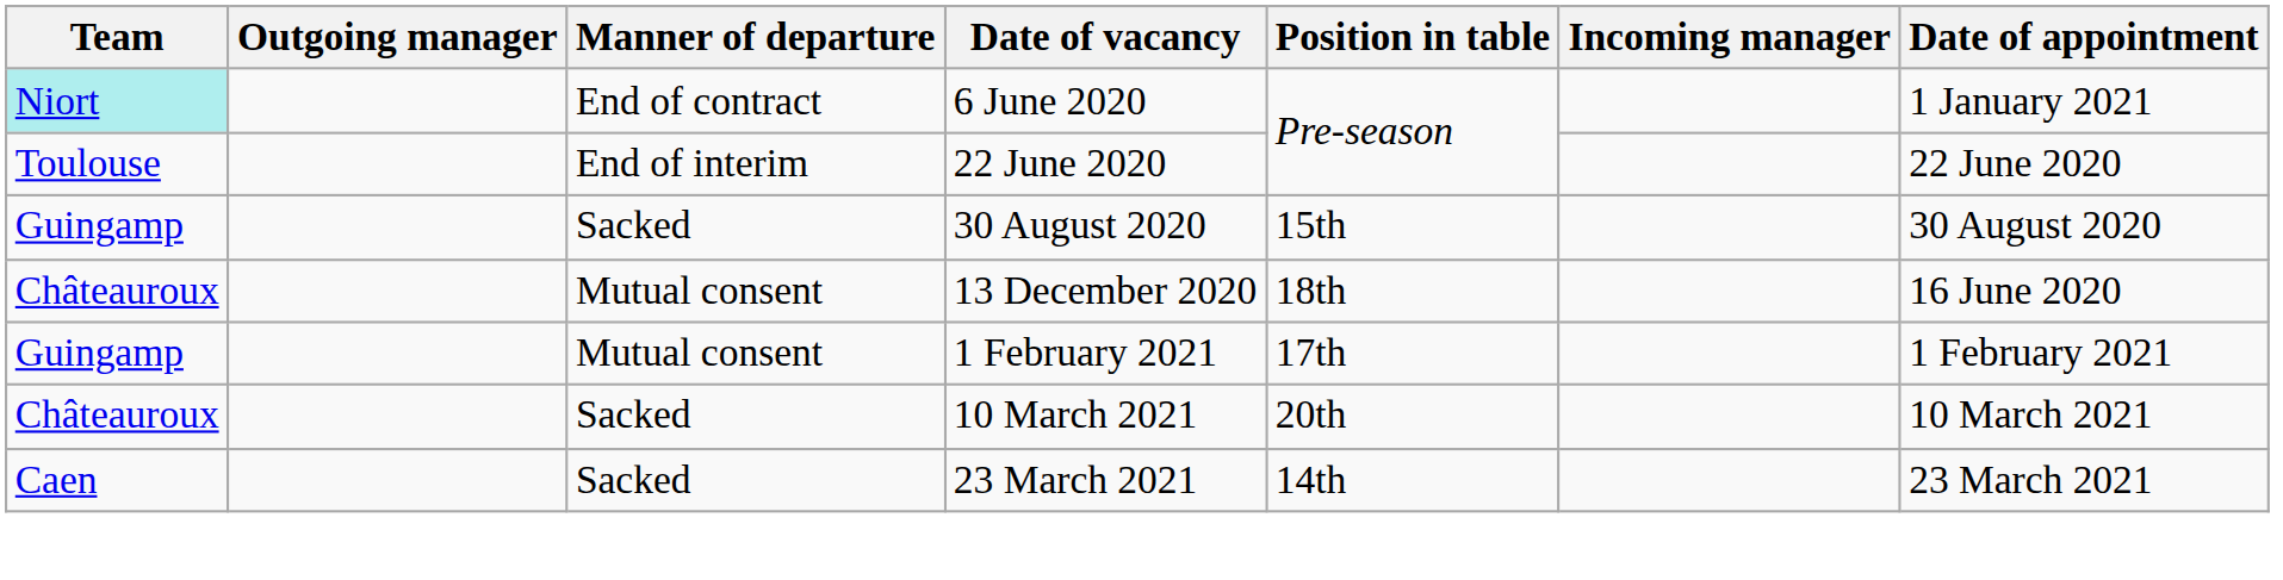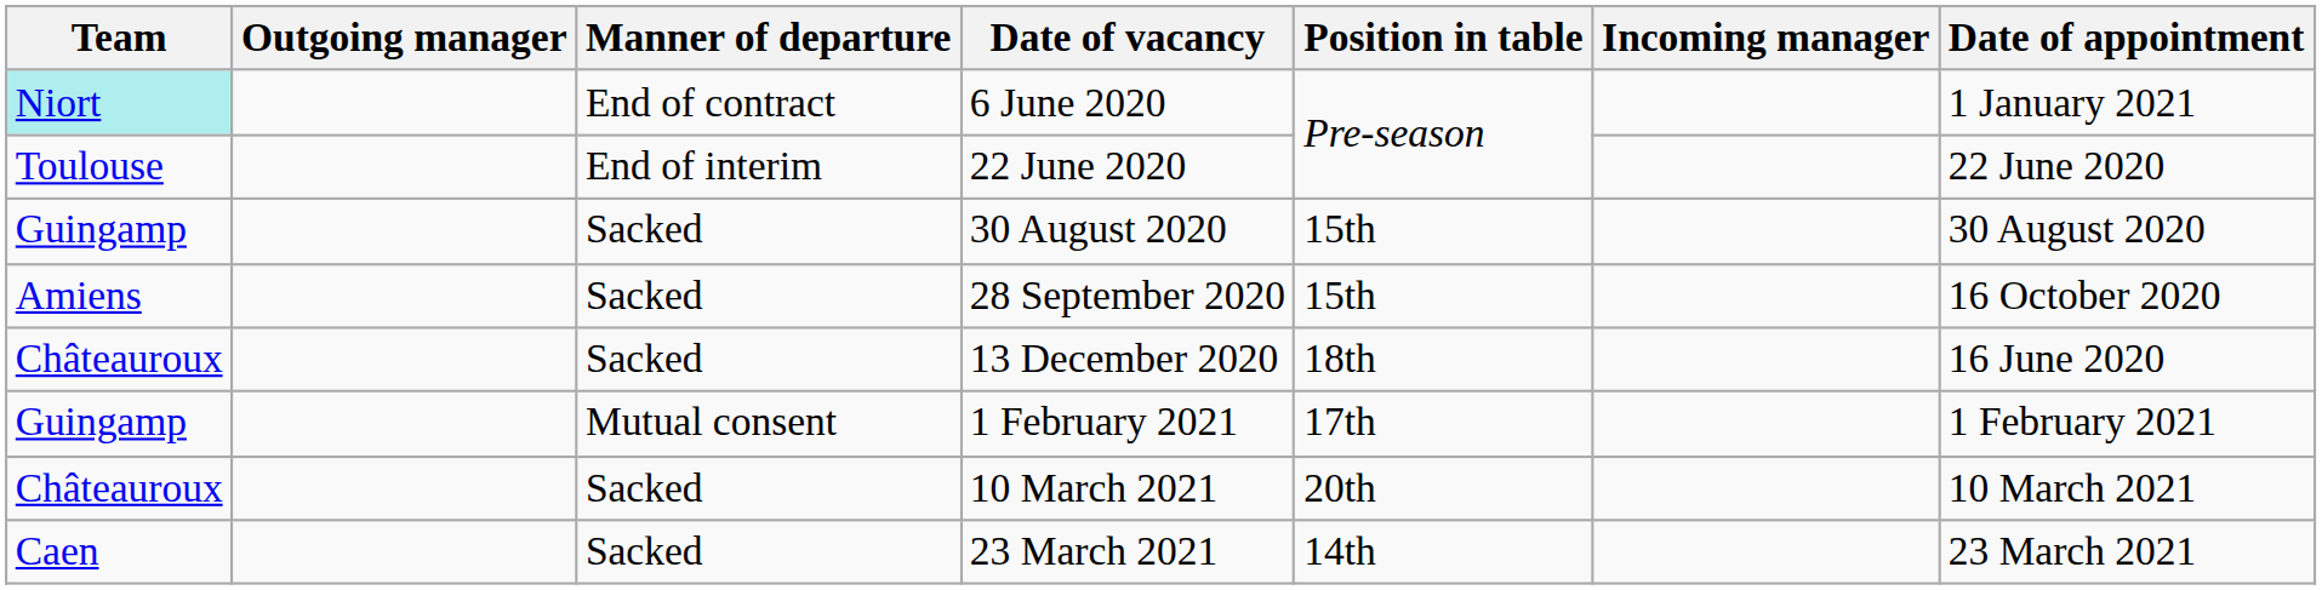+ row: Amiens | Sacked | 28 September 2020 | 15th | 16 October 2020
13 December 2020 | Manner of departure: Mutual consent -> Sacked
